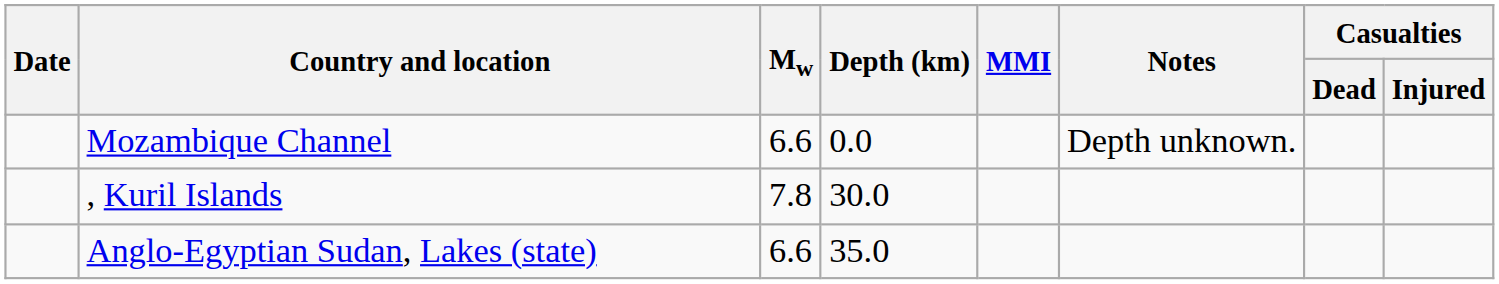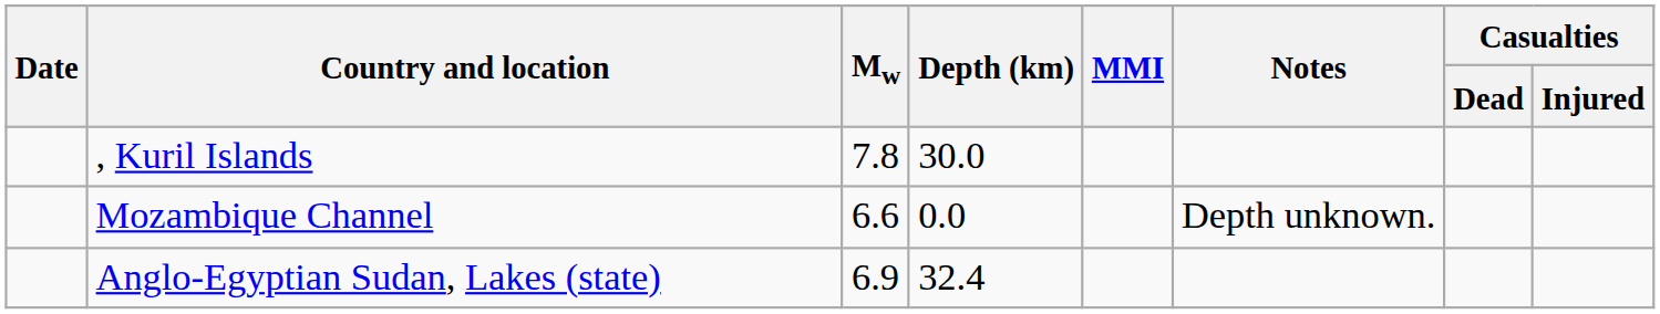rows swapped: , Kuril Islands <-> Mozambique Channel
Anglo-Egyptian Sudan, Lakes (state) | Mw: 6.6 -> 6.9
Anglo-Egyptian Sudan, Lakes (state) | Depth (km): 35.0 -> 32.4
